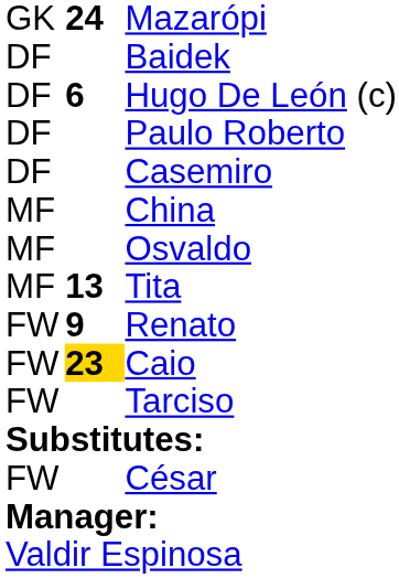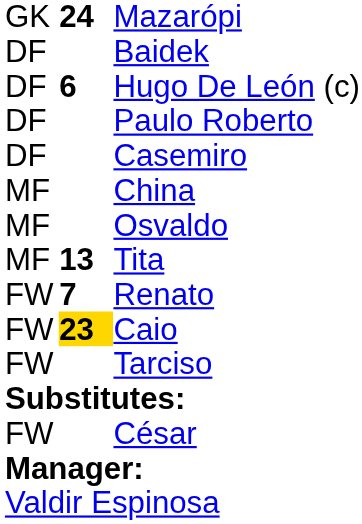Renato | column 2: 9 -> 7
